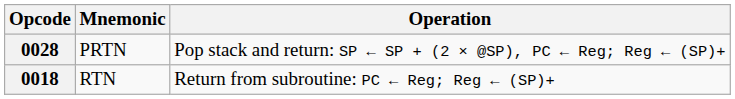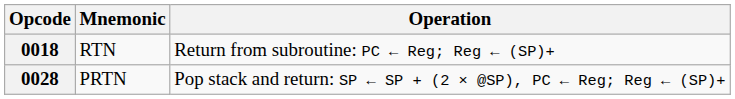rows swapped: 0018 <-> 0028
